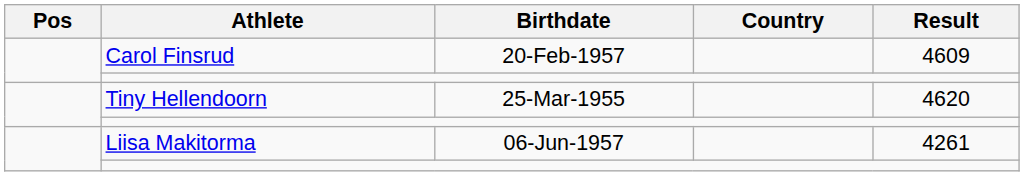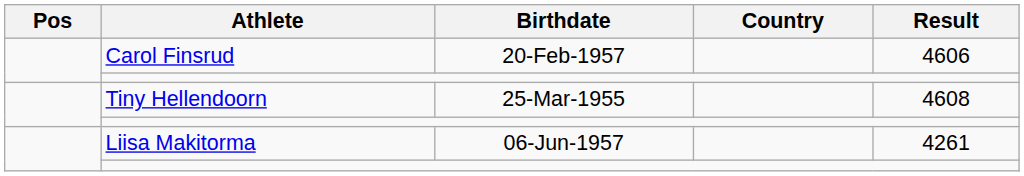Carol Finsrud | Result: 4609 -> 4606
Tiny Hellendoorn | Result: 4620 -> 4608
